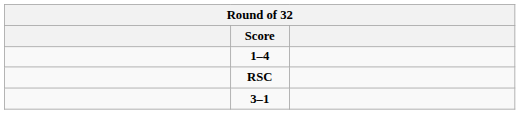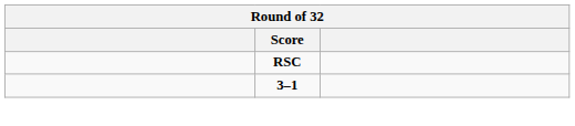- row: 1–4
